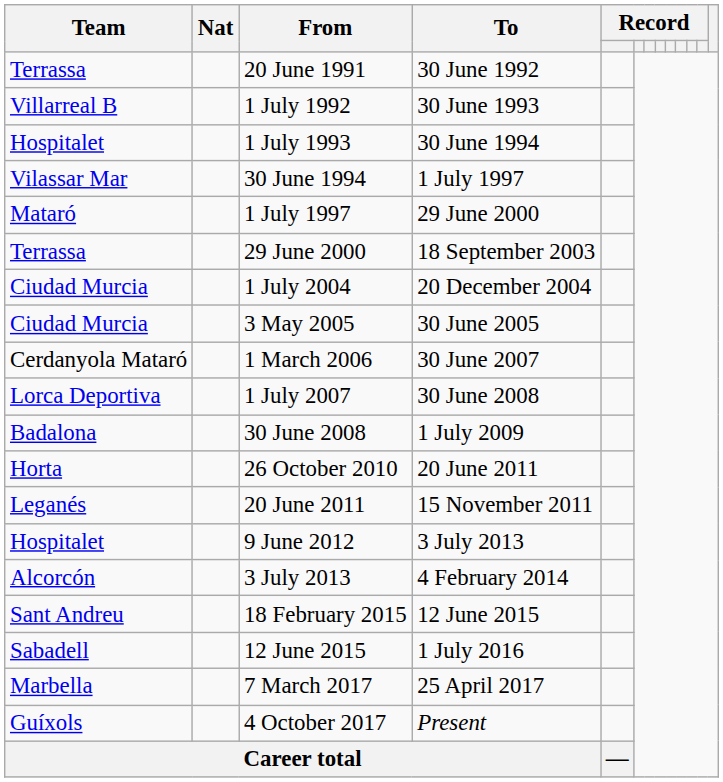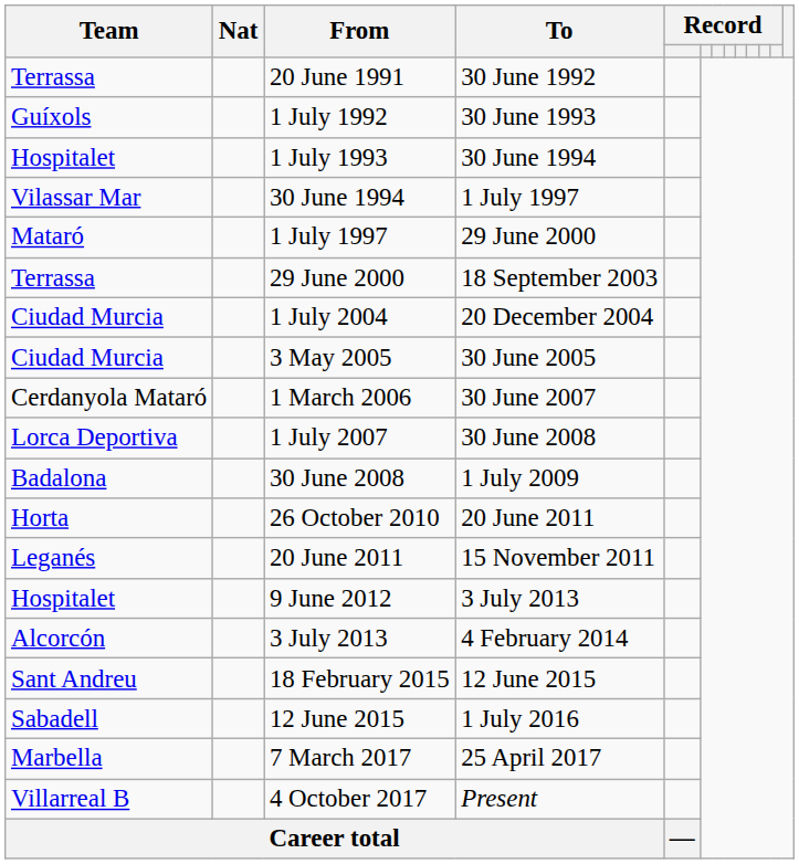1 July 1992 | Team: Villarreal B -> Guíxols
4 October 2017 | Team: Guíxols -> Villarreal B
